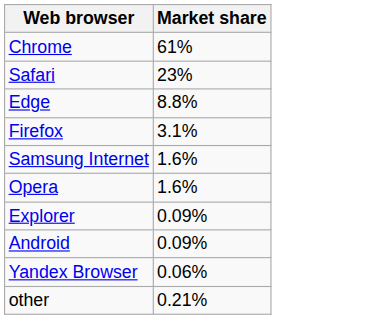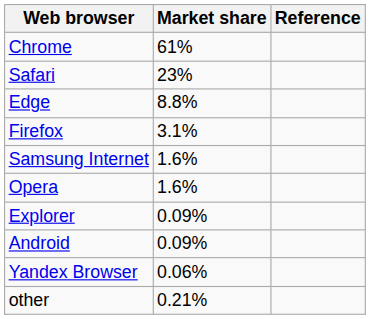+ column: Reference
